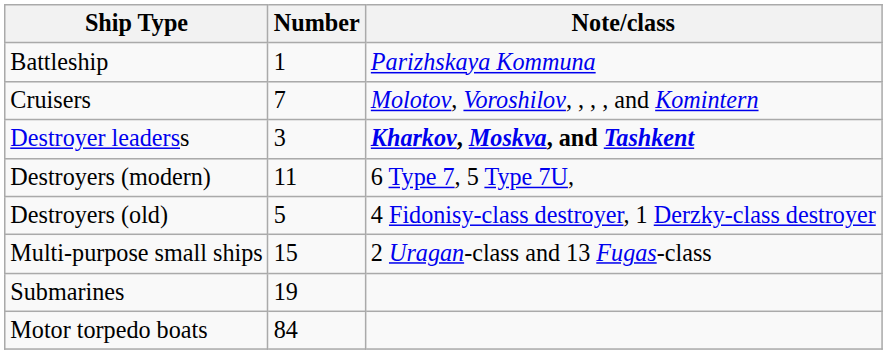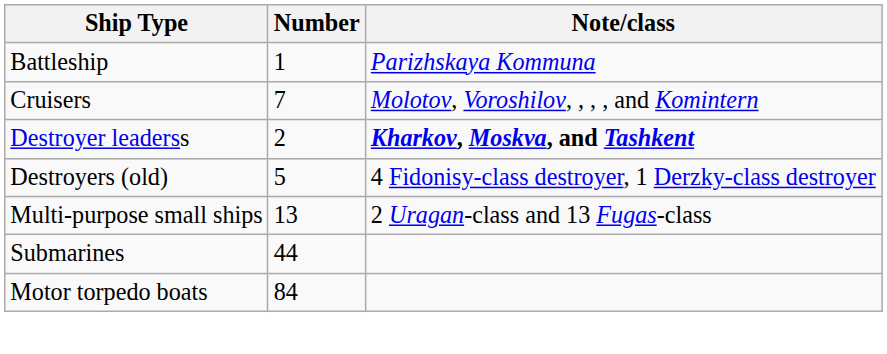Destroyer leaderss | Number: 3 -> 2
- row: Destroyers (modern) | 11 | 6 Type 7, 5 Type 7U,
Multi-purpose small ships | Number: 15 -> 13
Submarines | Number: 19 -> 44
